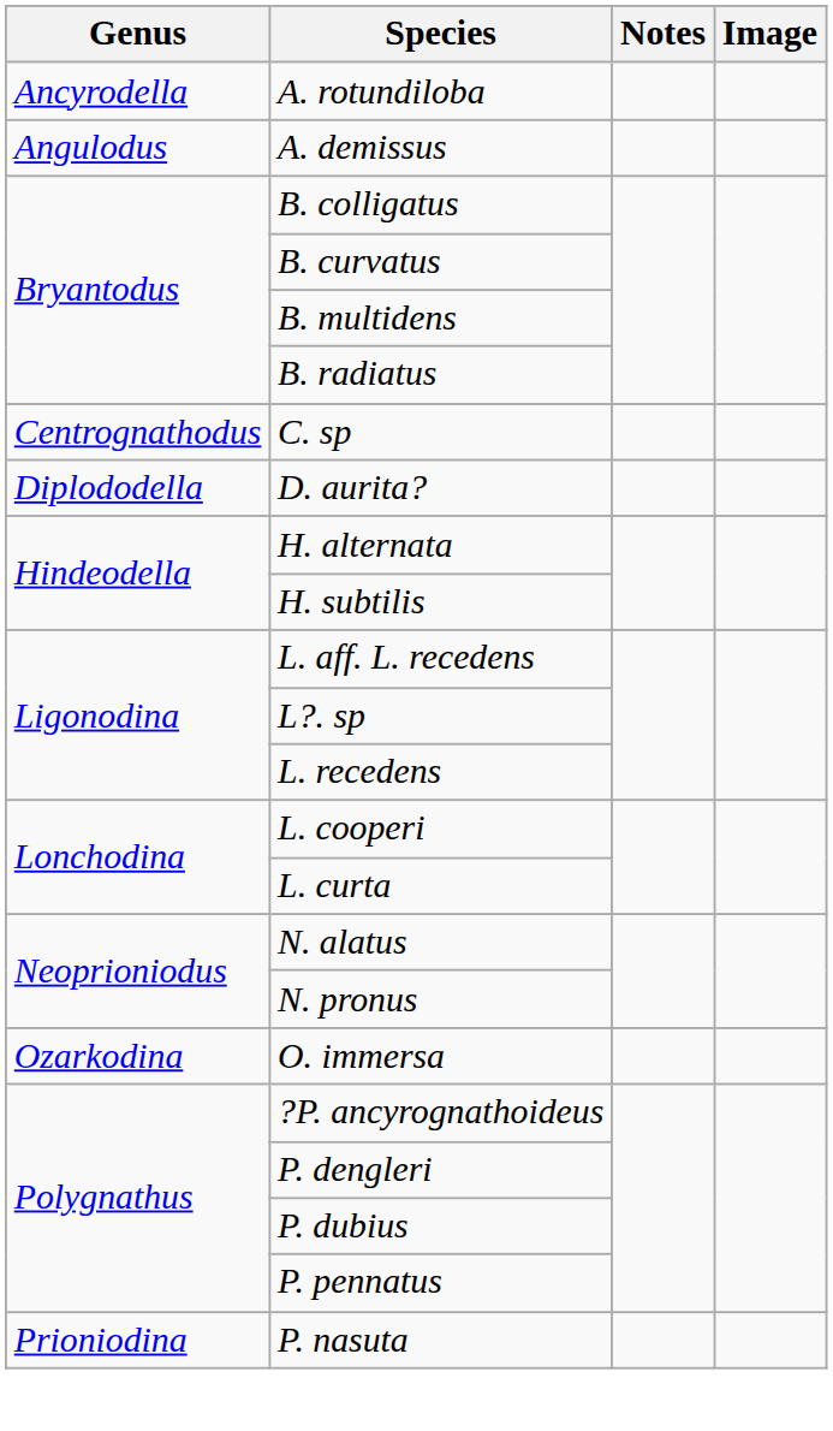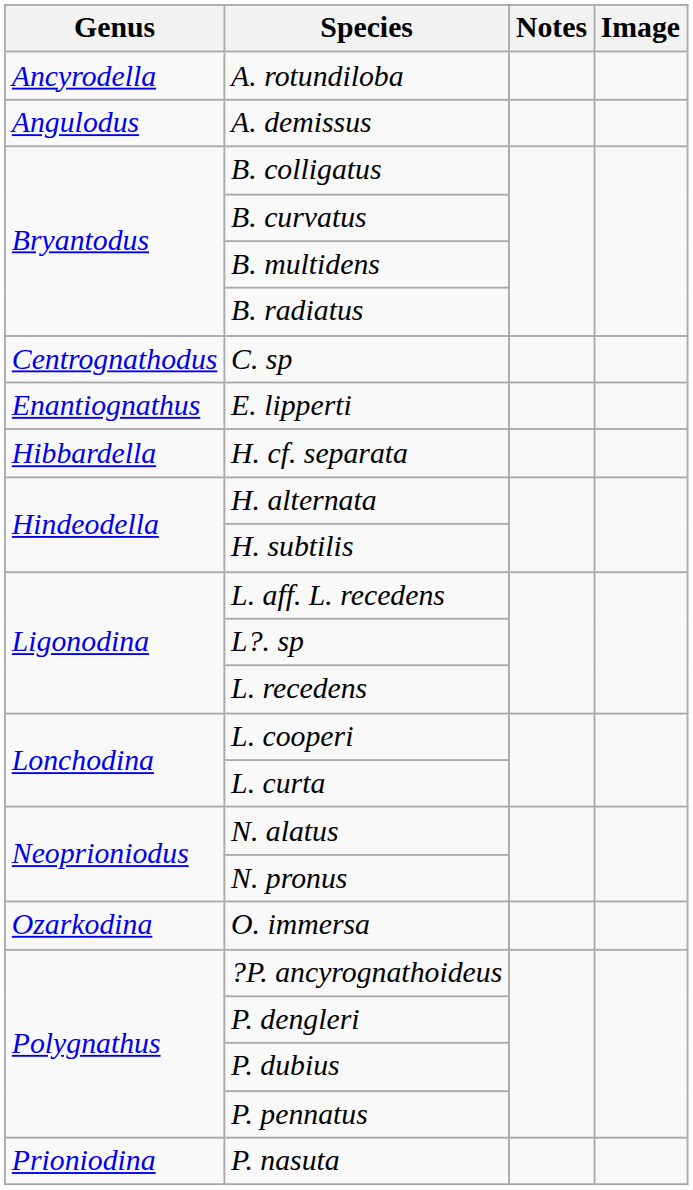- row: Diplododella | D. aurita?
+ row: Enantiognathus | E. lipperti
+ row: Hibbardella | H. cf. separata
